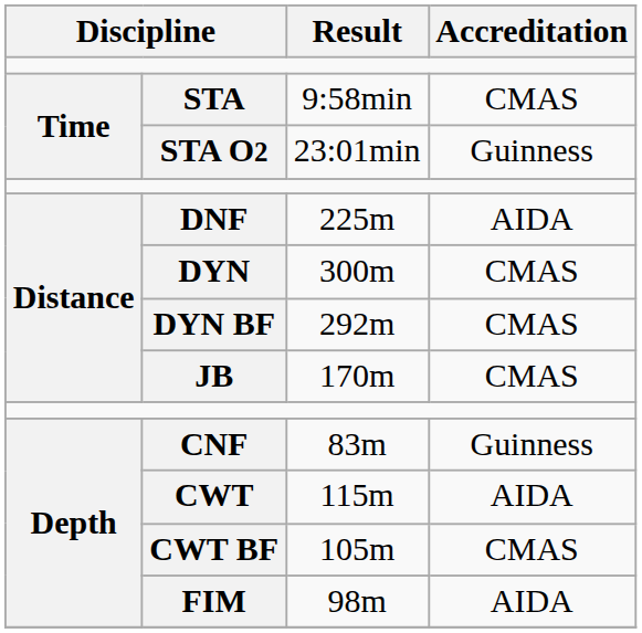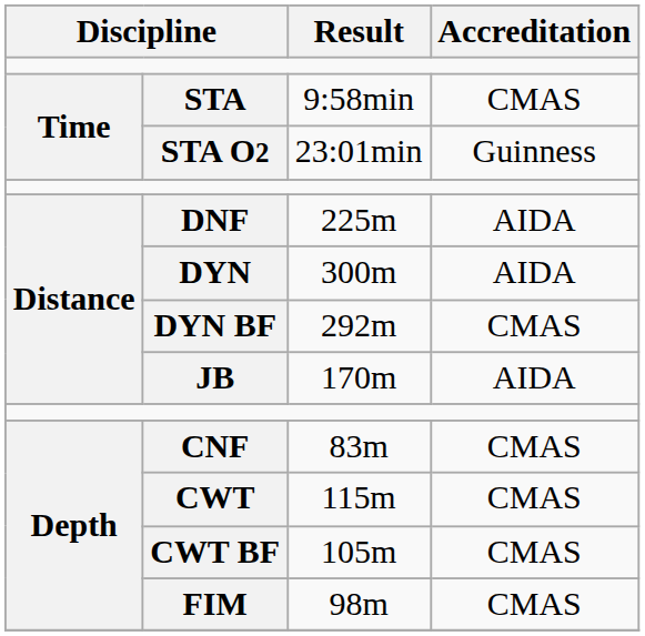DYN | Accreditation: CMAS -> AIDA
JB | Accreditation: CMAS -> AIDA
CNF | Accreditation: Guinness -> CMAS
CWT | Accreditation: AIDA -> CMAS
FIM | Accreditation: AIDA -> CMAS
